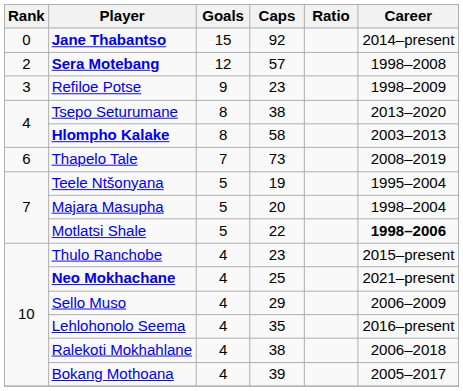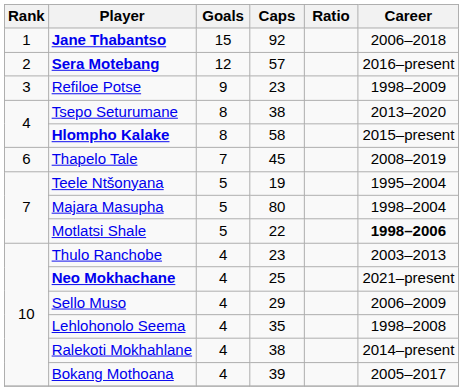Jane Thabantso | Rank: 0 -> 1
Jane Thabantso | Career: 2014–present -> 2006–2018
Sera Motebang | Career: 1998–2008 -> 2016–present
Hlompho Kalake | Career: 2003–2013 -> 2015–present
Thapelo Tale | Caps: 73 -> 45
Majara Masupha | Caps: 20 -> 80
Thulo Ranchobe | Career: 2015–present -> 2003–2013
Lehlohonolo Seema | Career: 2016–present -> 1998–2008
Ralekoti Mokhahlane | Career: 2006–2018 -> 2014–present
